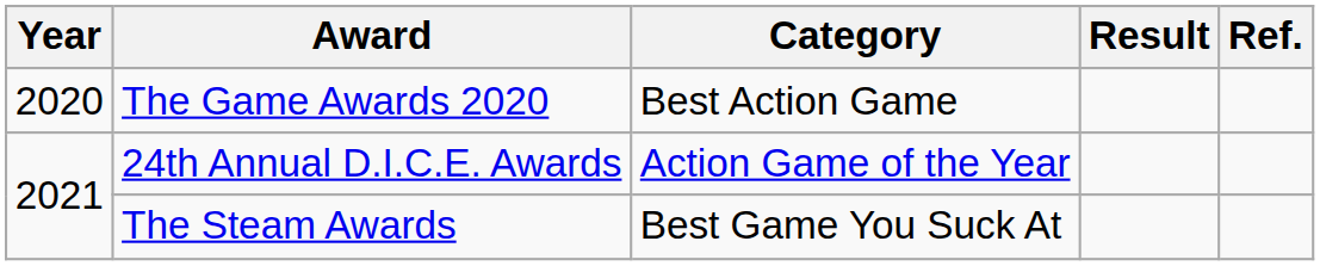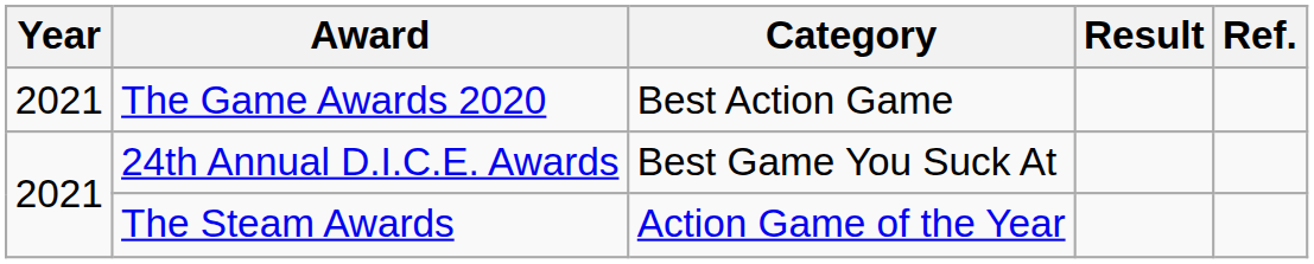The Game Awards 2020 | Year: 2020 -> 2021
24th Annual D.I.C.E. Awards | Category: Action Game of the Year -> Best Game You Suck At
The Steam Awards | Category: Best Game You Suck At -> Action Game of the Year
